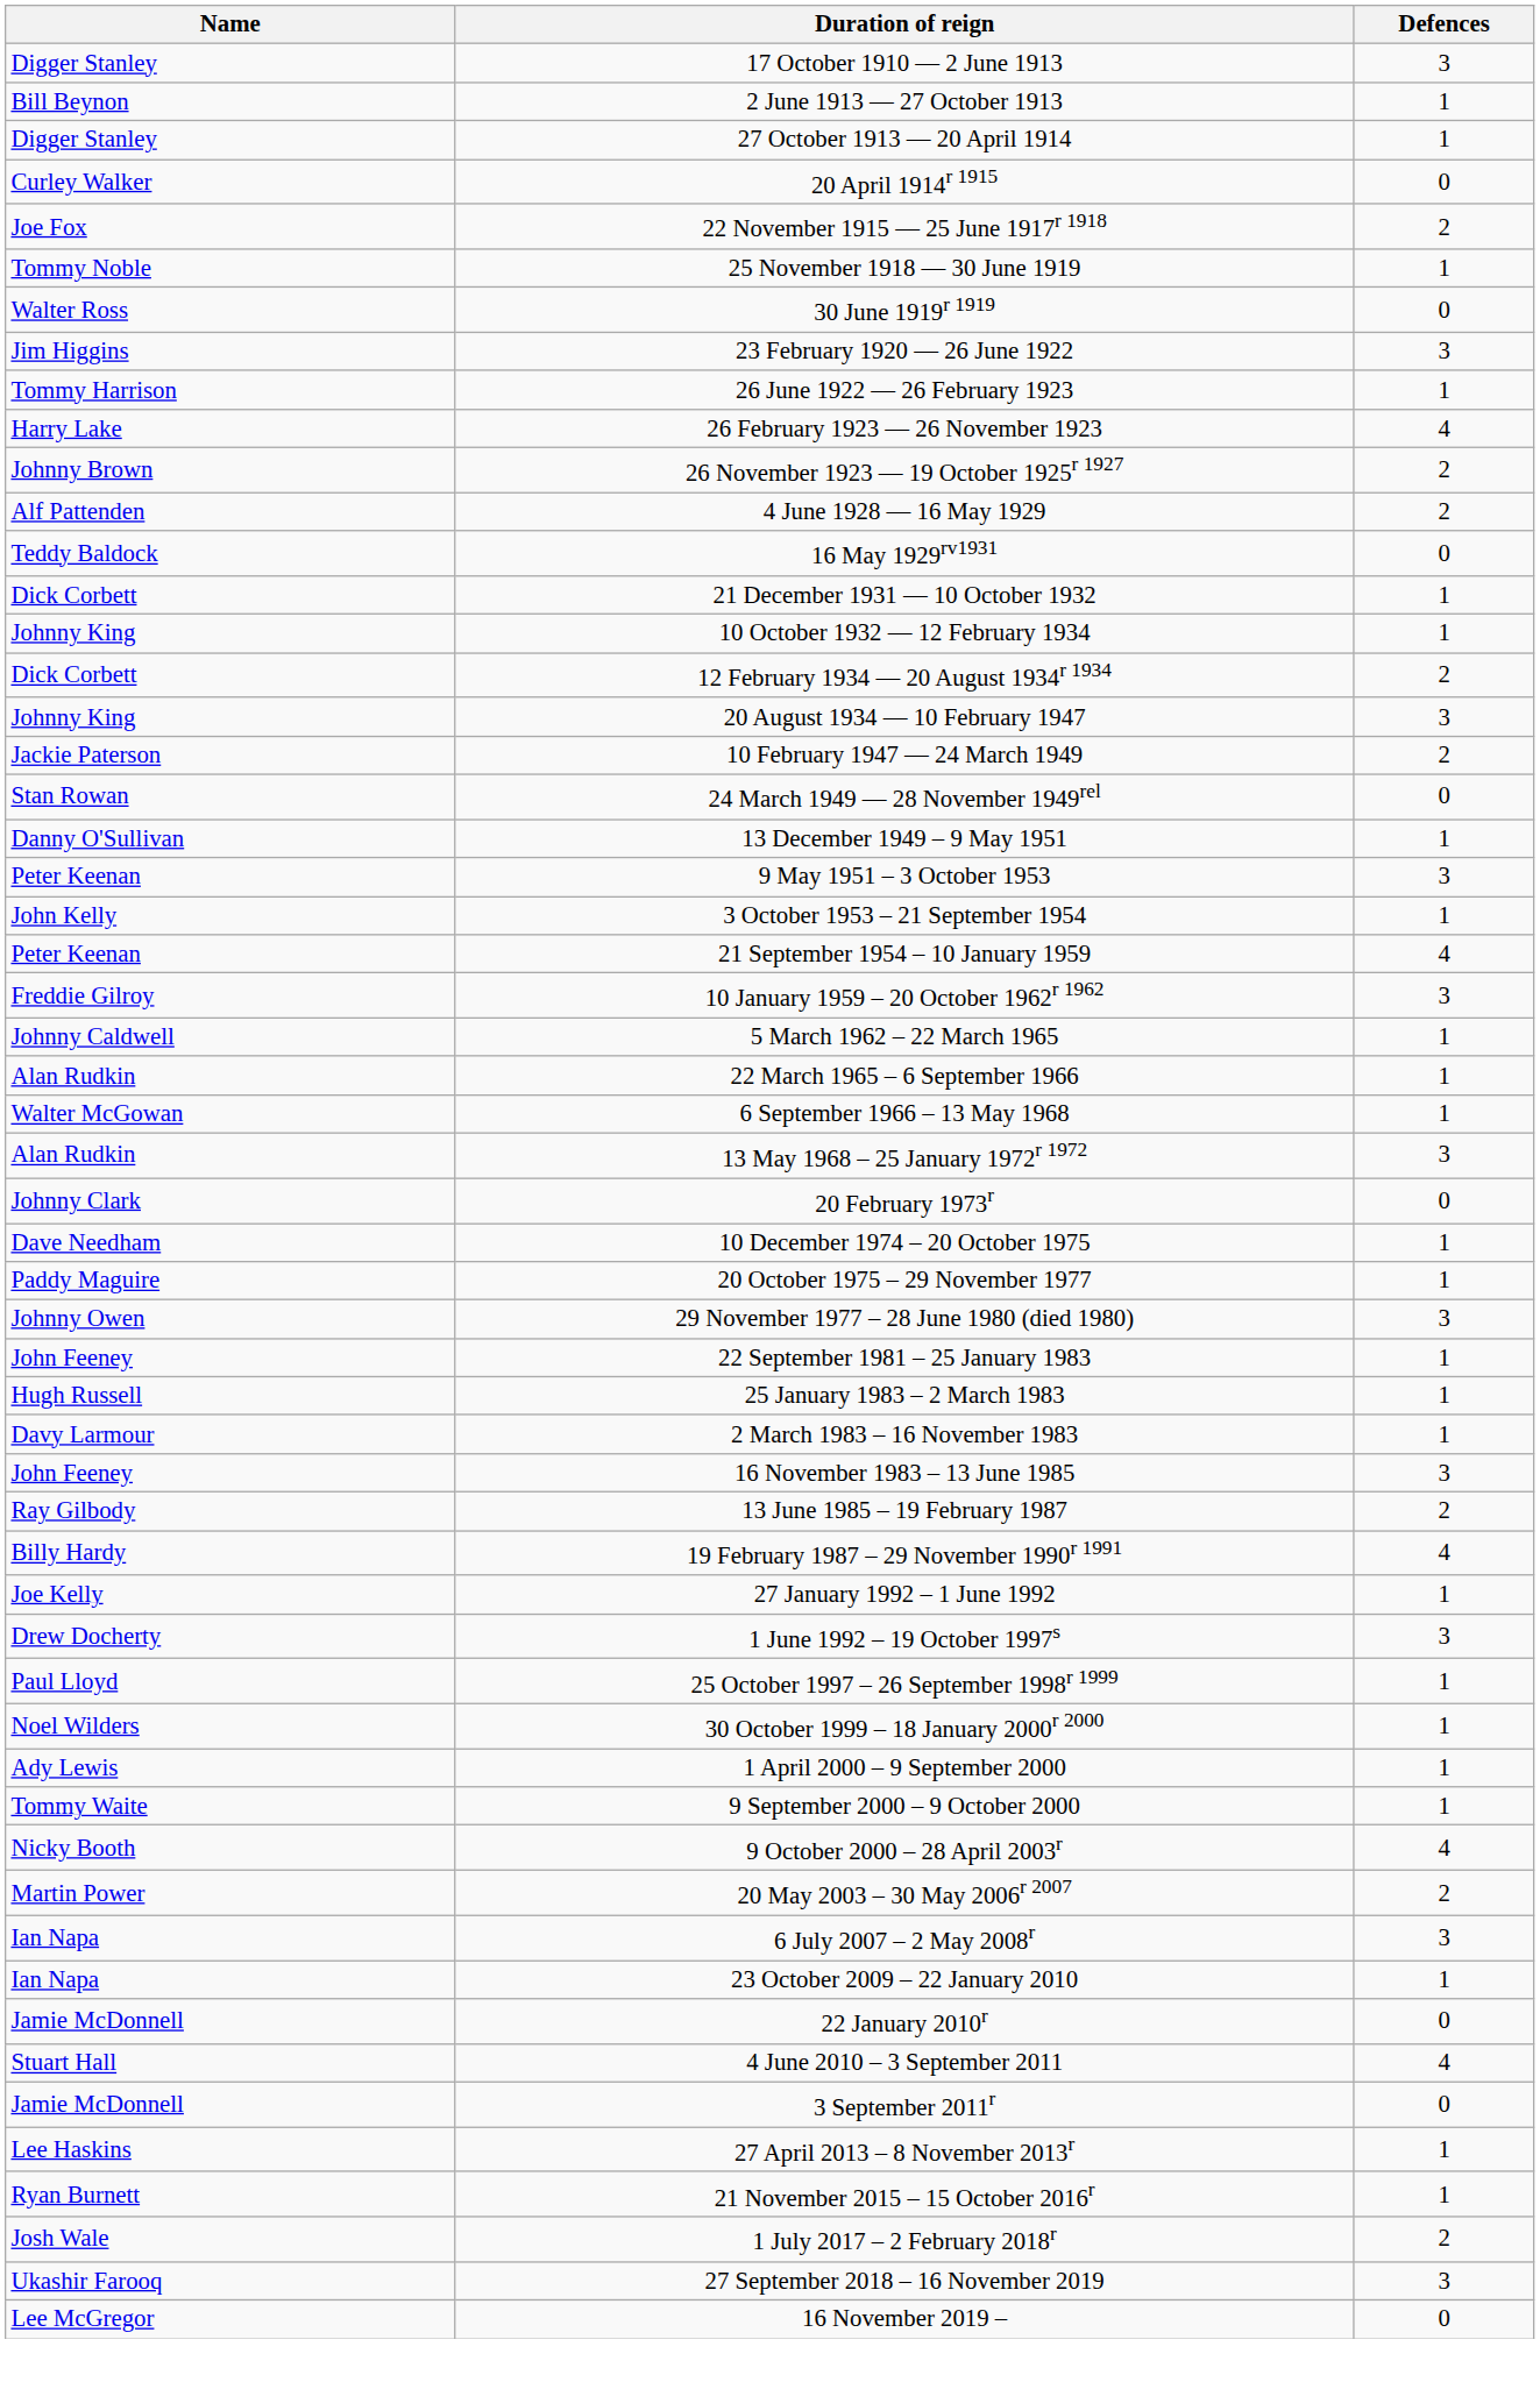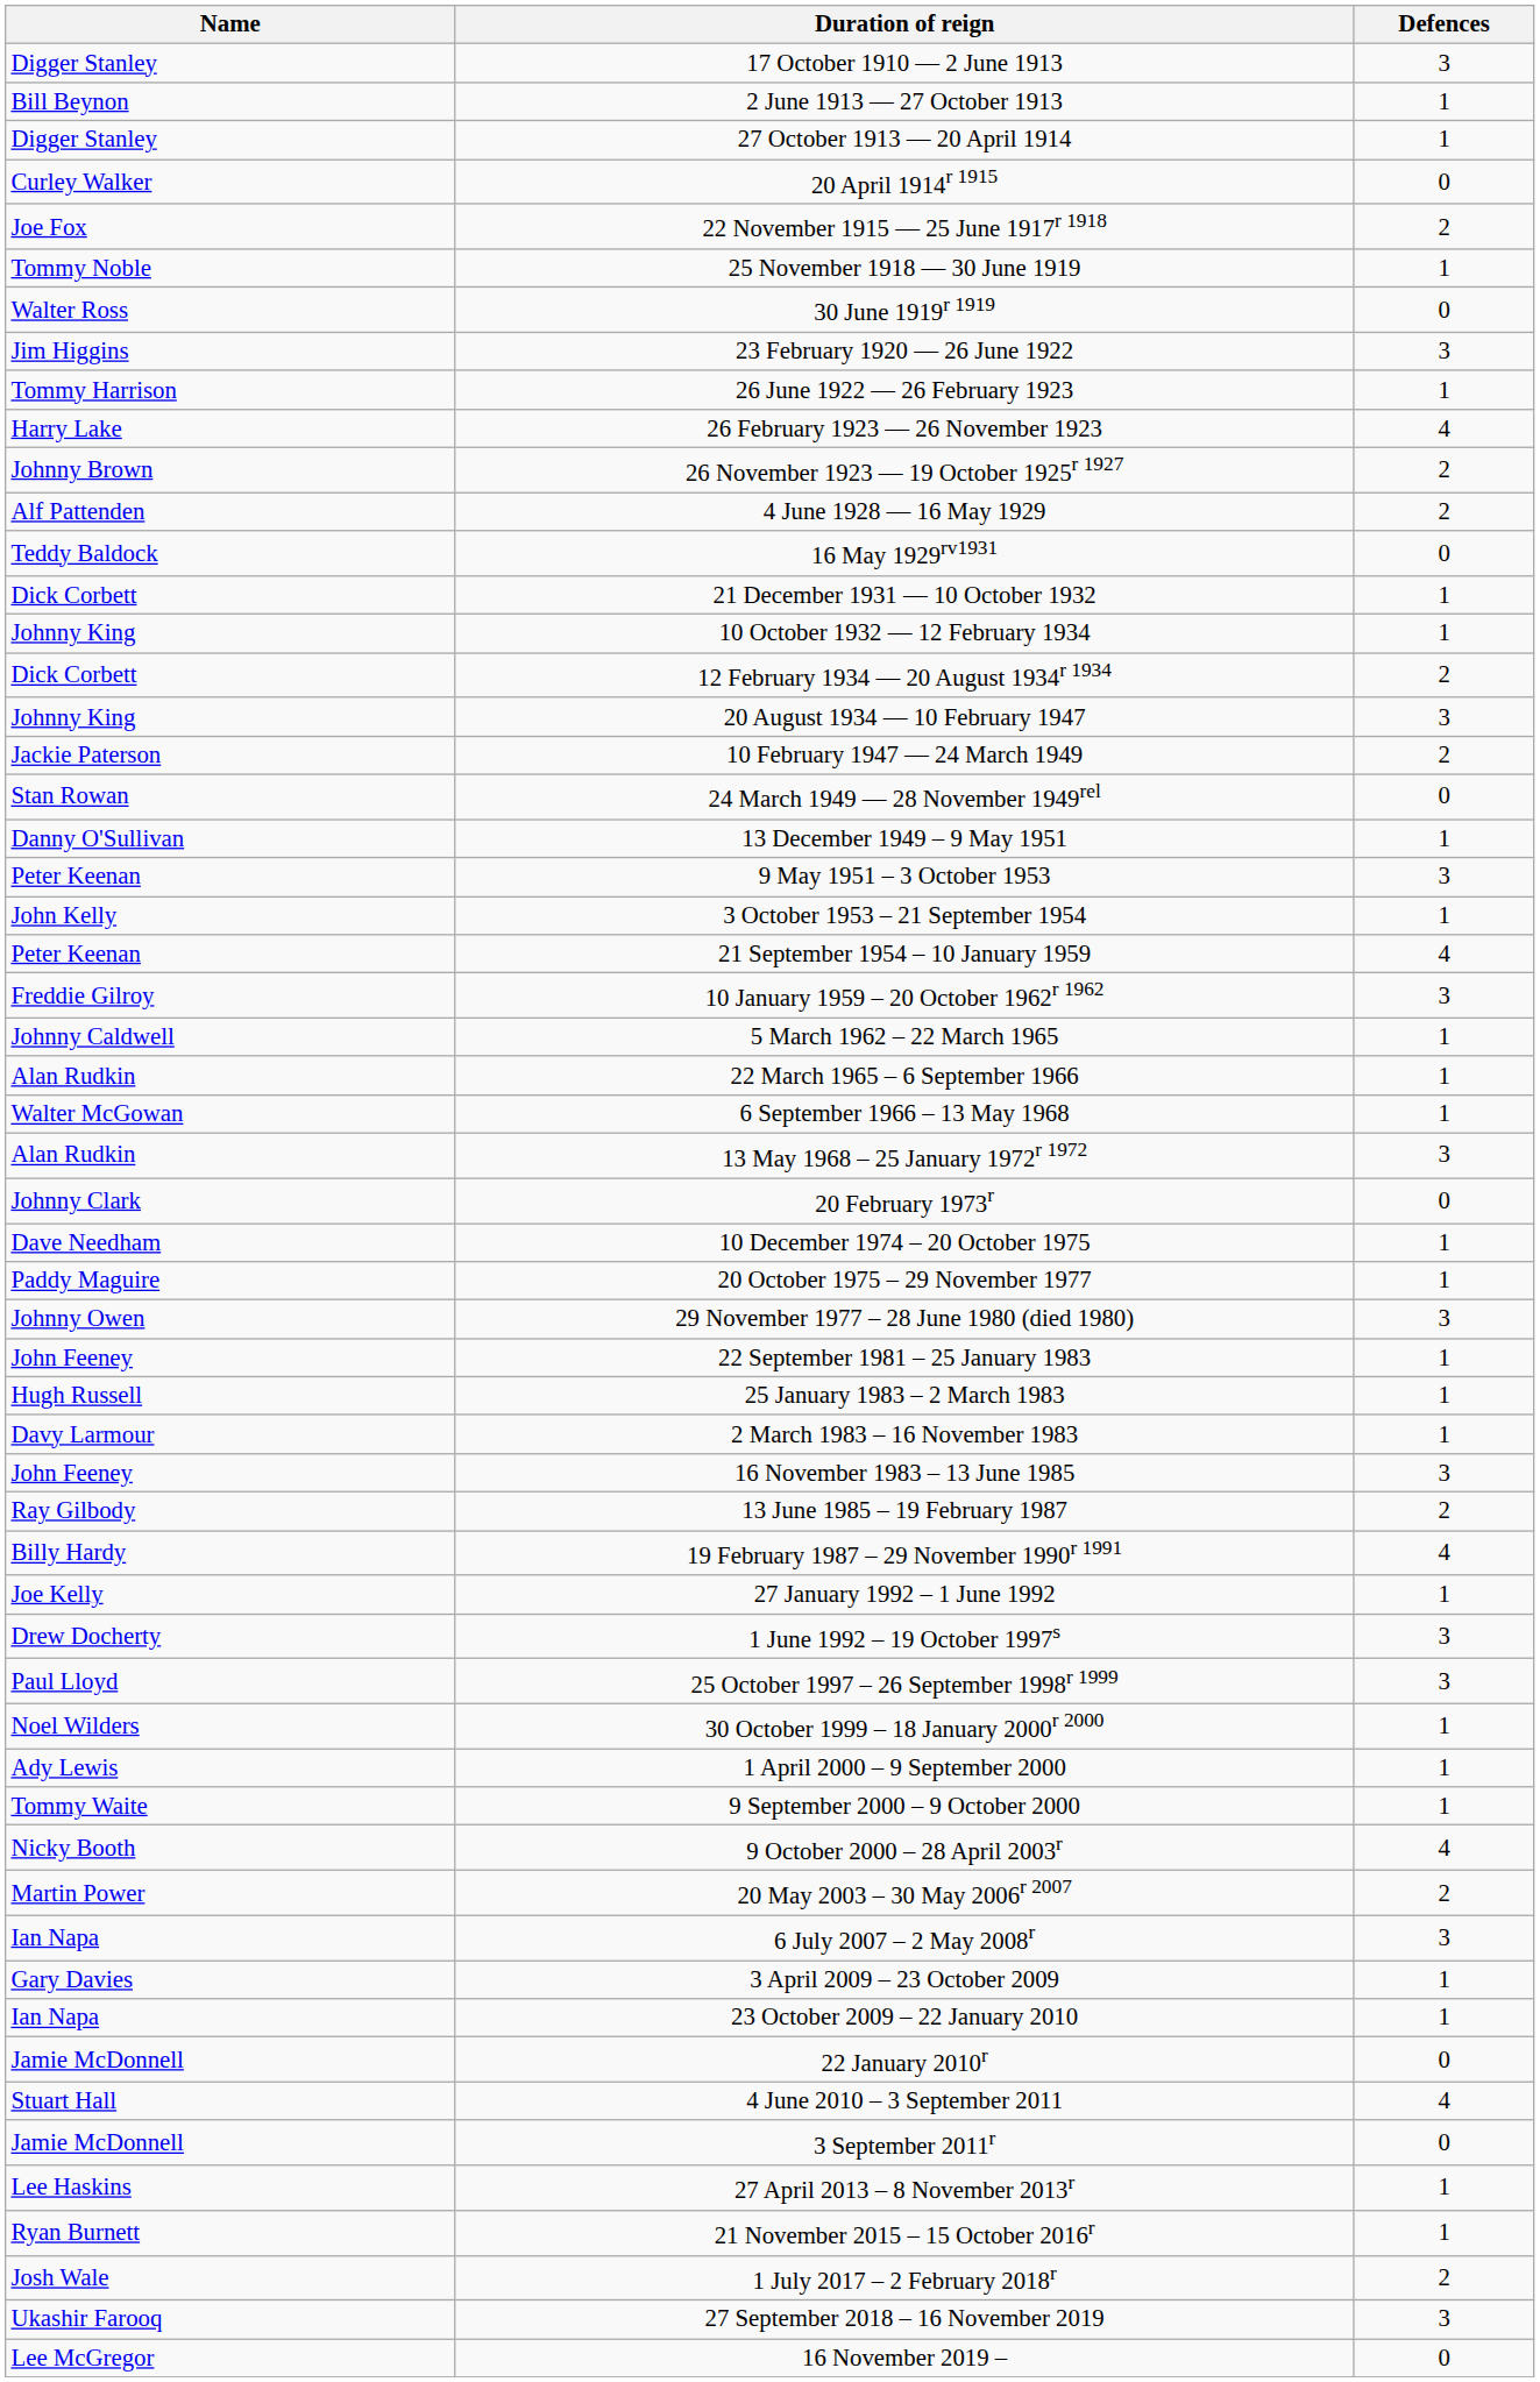25 October 1997 – 26 September 1998r 1999 | Defences: 1 -> 3
+ row: Gary Davies | 3 April 2009 – 23 October 2009 | 1
